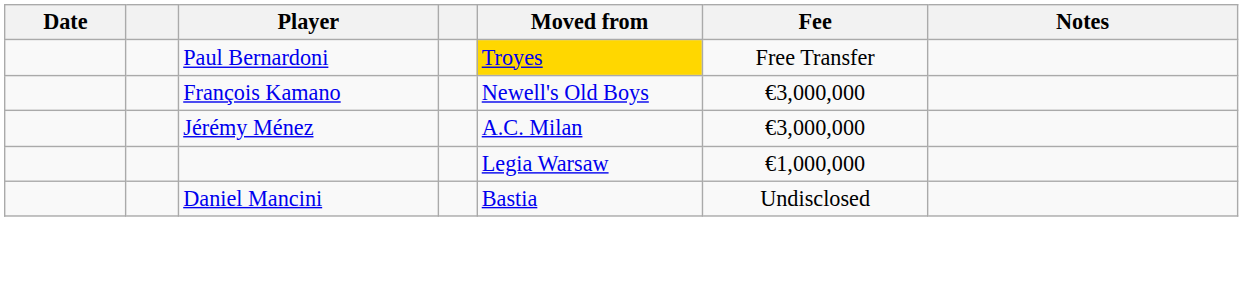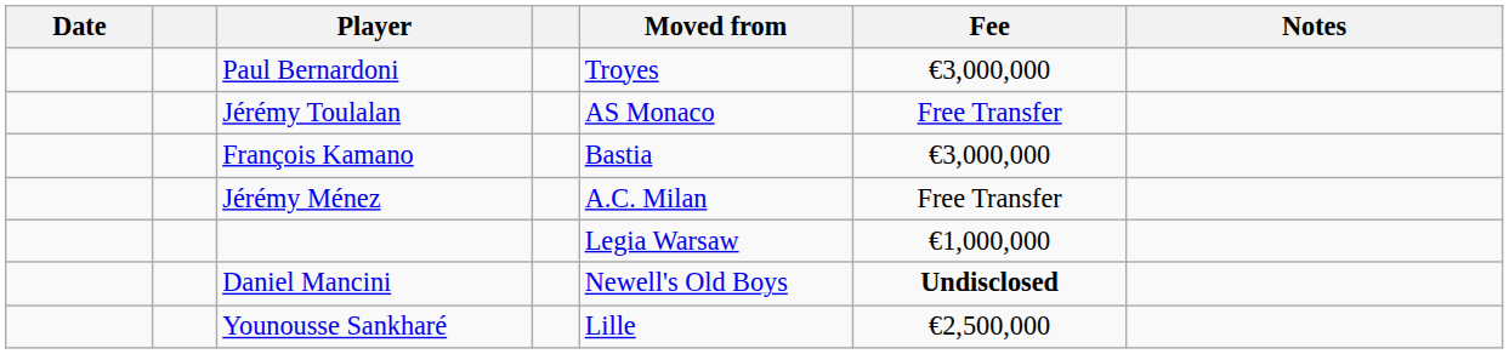Paul Bernardoni | Moved from: gold background -> no background
Paul Bernardoni | Fee: Free Transfer -> €3,000,000
+ row: Jérémy Toulalan | AS Monaco | Free Transfer
François Kamano | Moved from: Newell's Old Boys -> Bastia
Jérémy Ménez | Fee: €3,000,000 -> Free Transfer
Daniel Mancini | Moved from: Bastia -> Newell's Old Boys
Daniel Mancini | Fee: normal -> bold
+ row: Younousse Sankharé | Lille | €2,500,000
